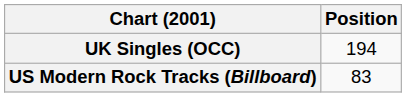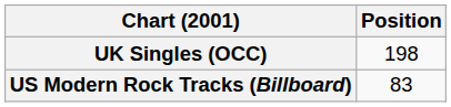UK Singles (OCC) | Position: 194 -> 198
